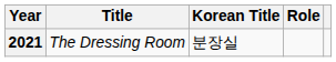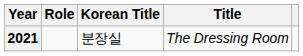columns swapped: Title <-> Role
